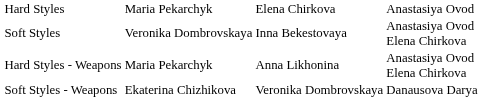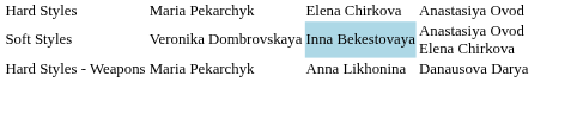Soft Styles | column 3: no background -> lightblue background
Hard Styles - Weapons | column 4: Anastasiya Ovod Elena Chirkova -> Danausova Darya
- row: Soft Styles - Weapons | Ekaterina Chizhikova | Veronika Dombrovskaya | Danausova Darya
